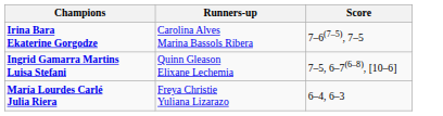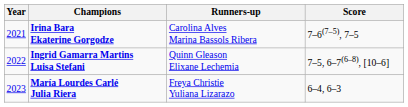+ column: Year | 2021 | 2022 | 2023
